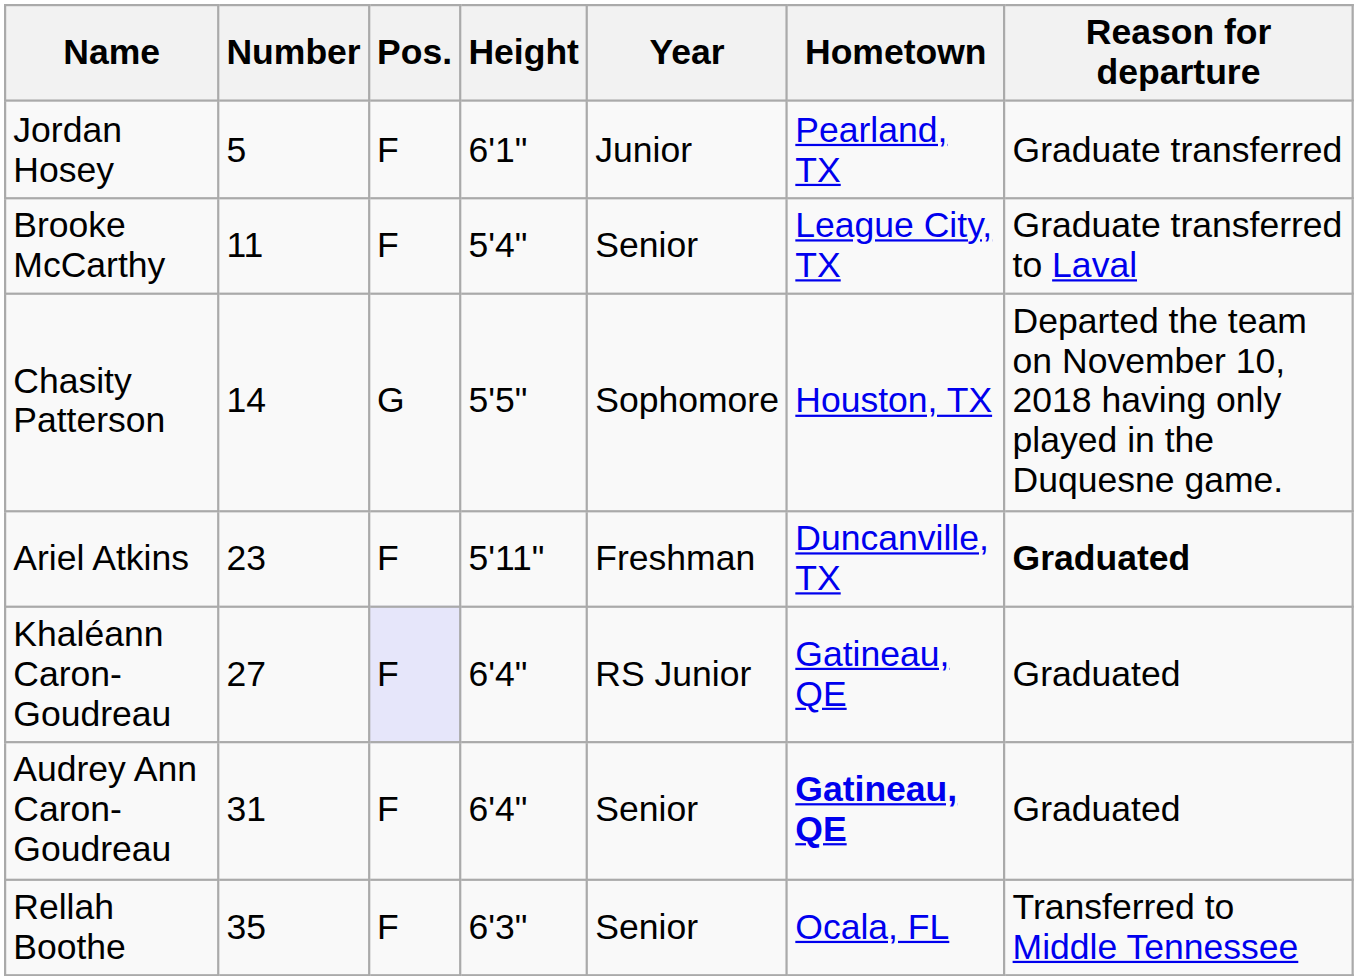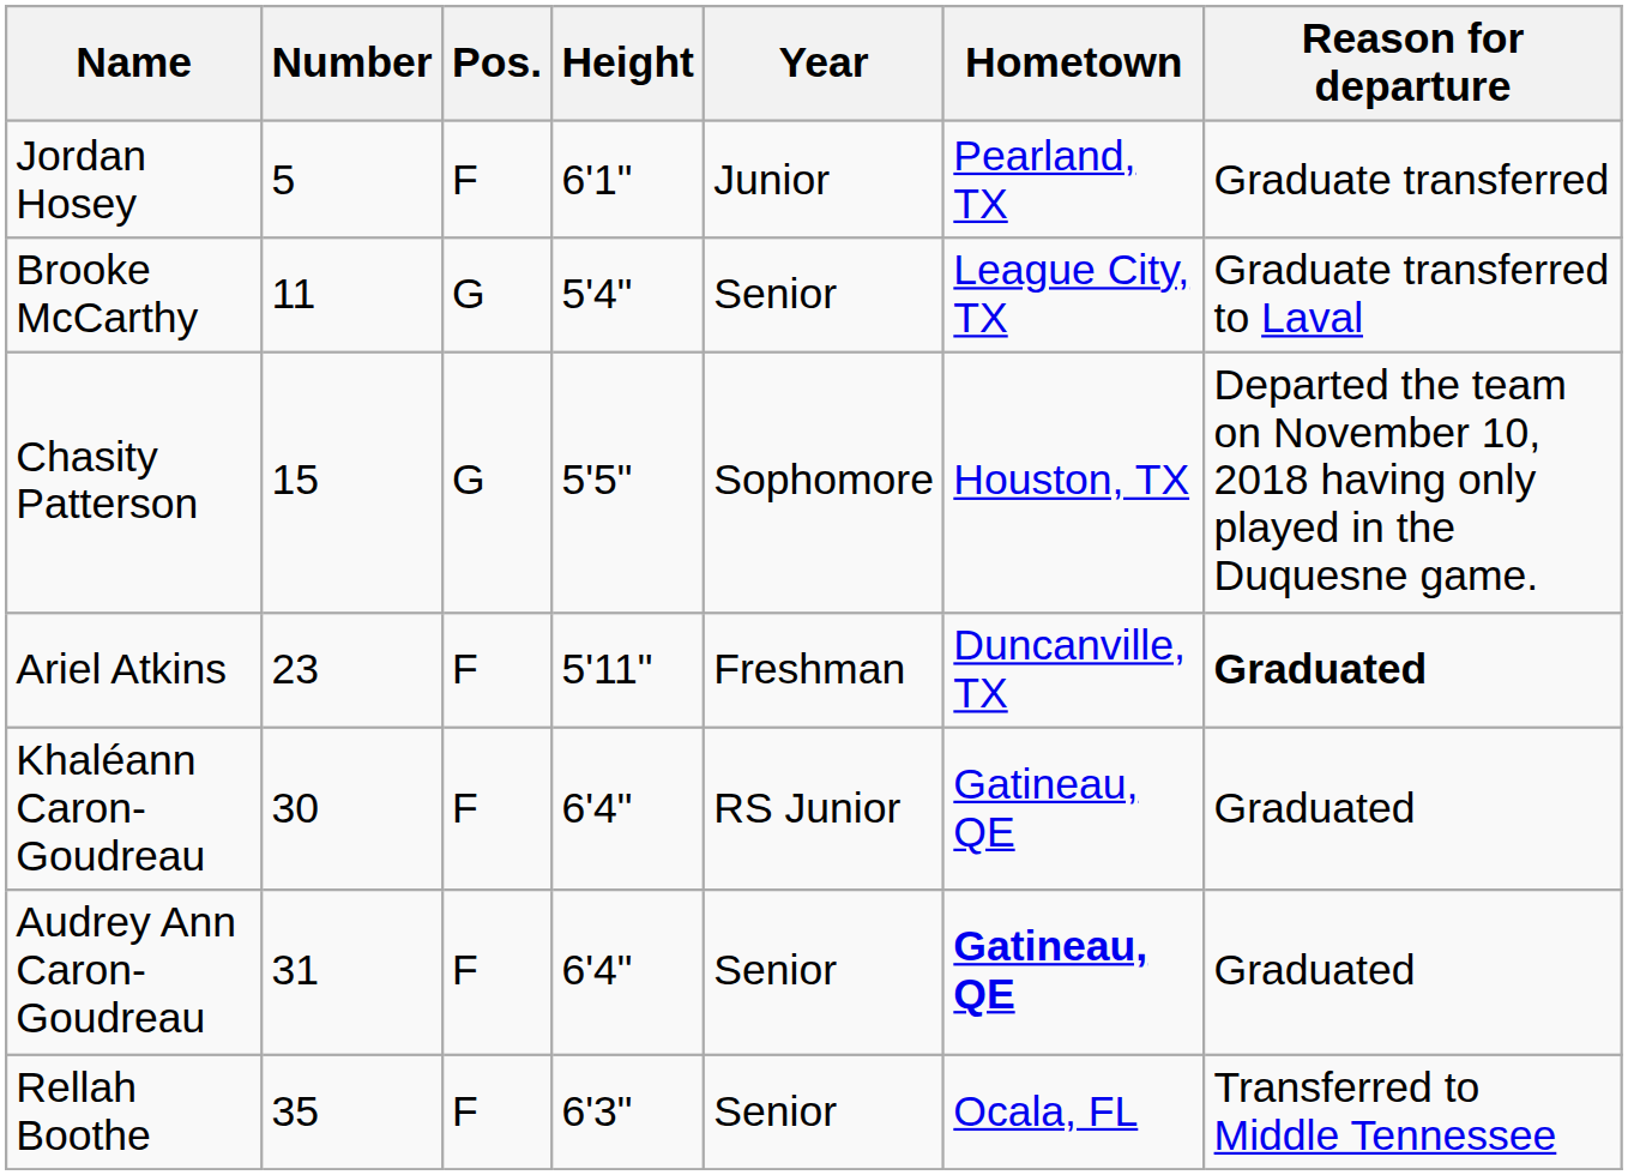Brooke McCarthy | Pos.: F -> G
Chasity Patterson | Number: 14 -> 15
Khaléann Caron-Goudreau | Number: 27 -> 30
Khaléann Caron-Goudreau | Pos.: lavender background -> no background
